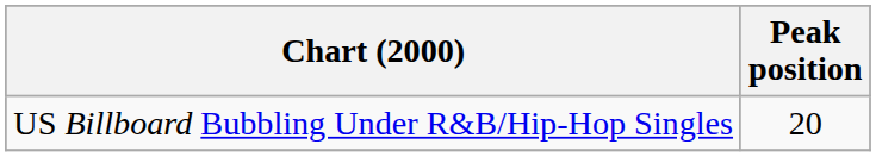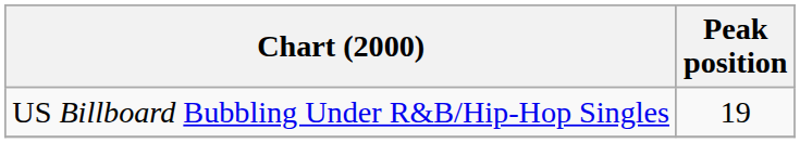US Billboard Bubbling Under R&B/Hip-Hop Singles | Peak position: 20 -> 19
